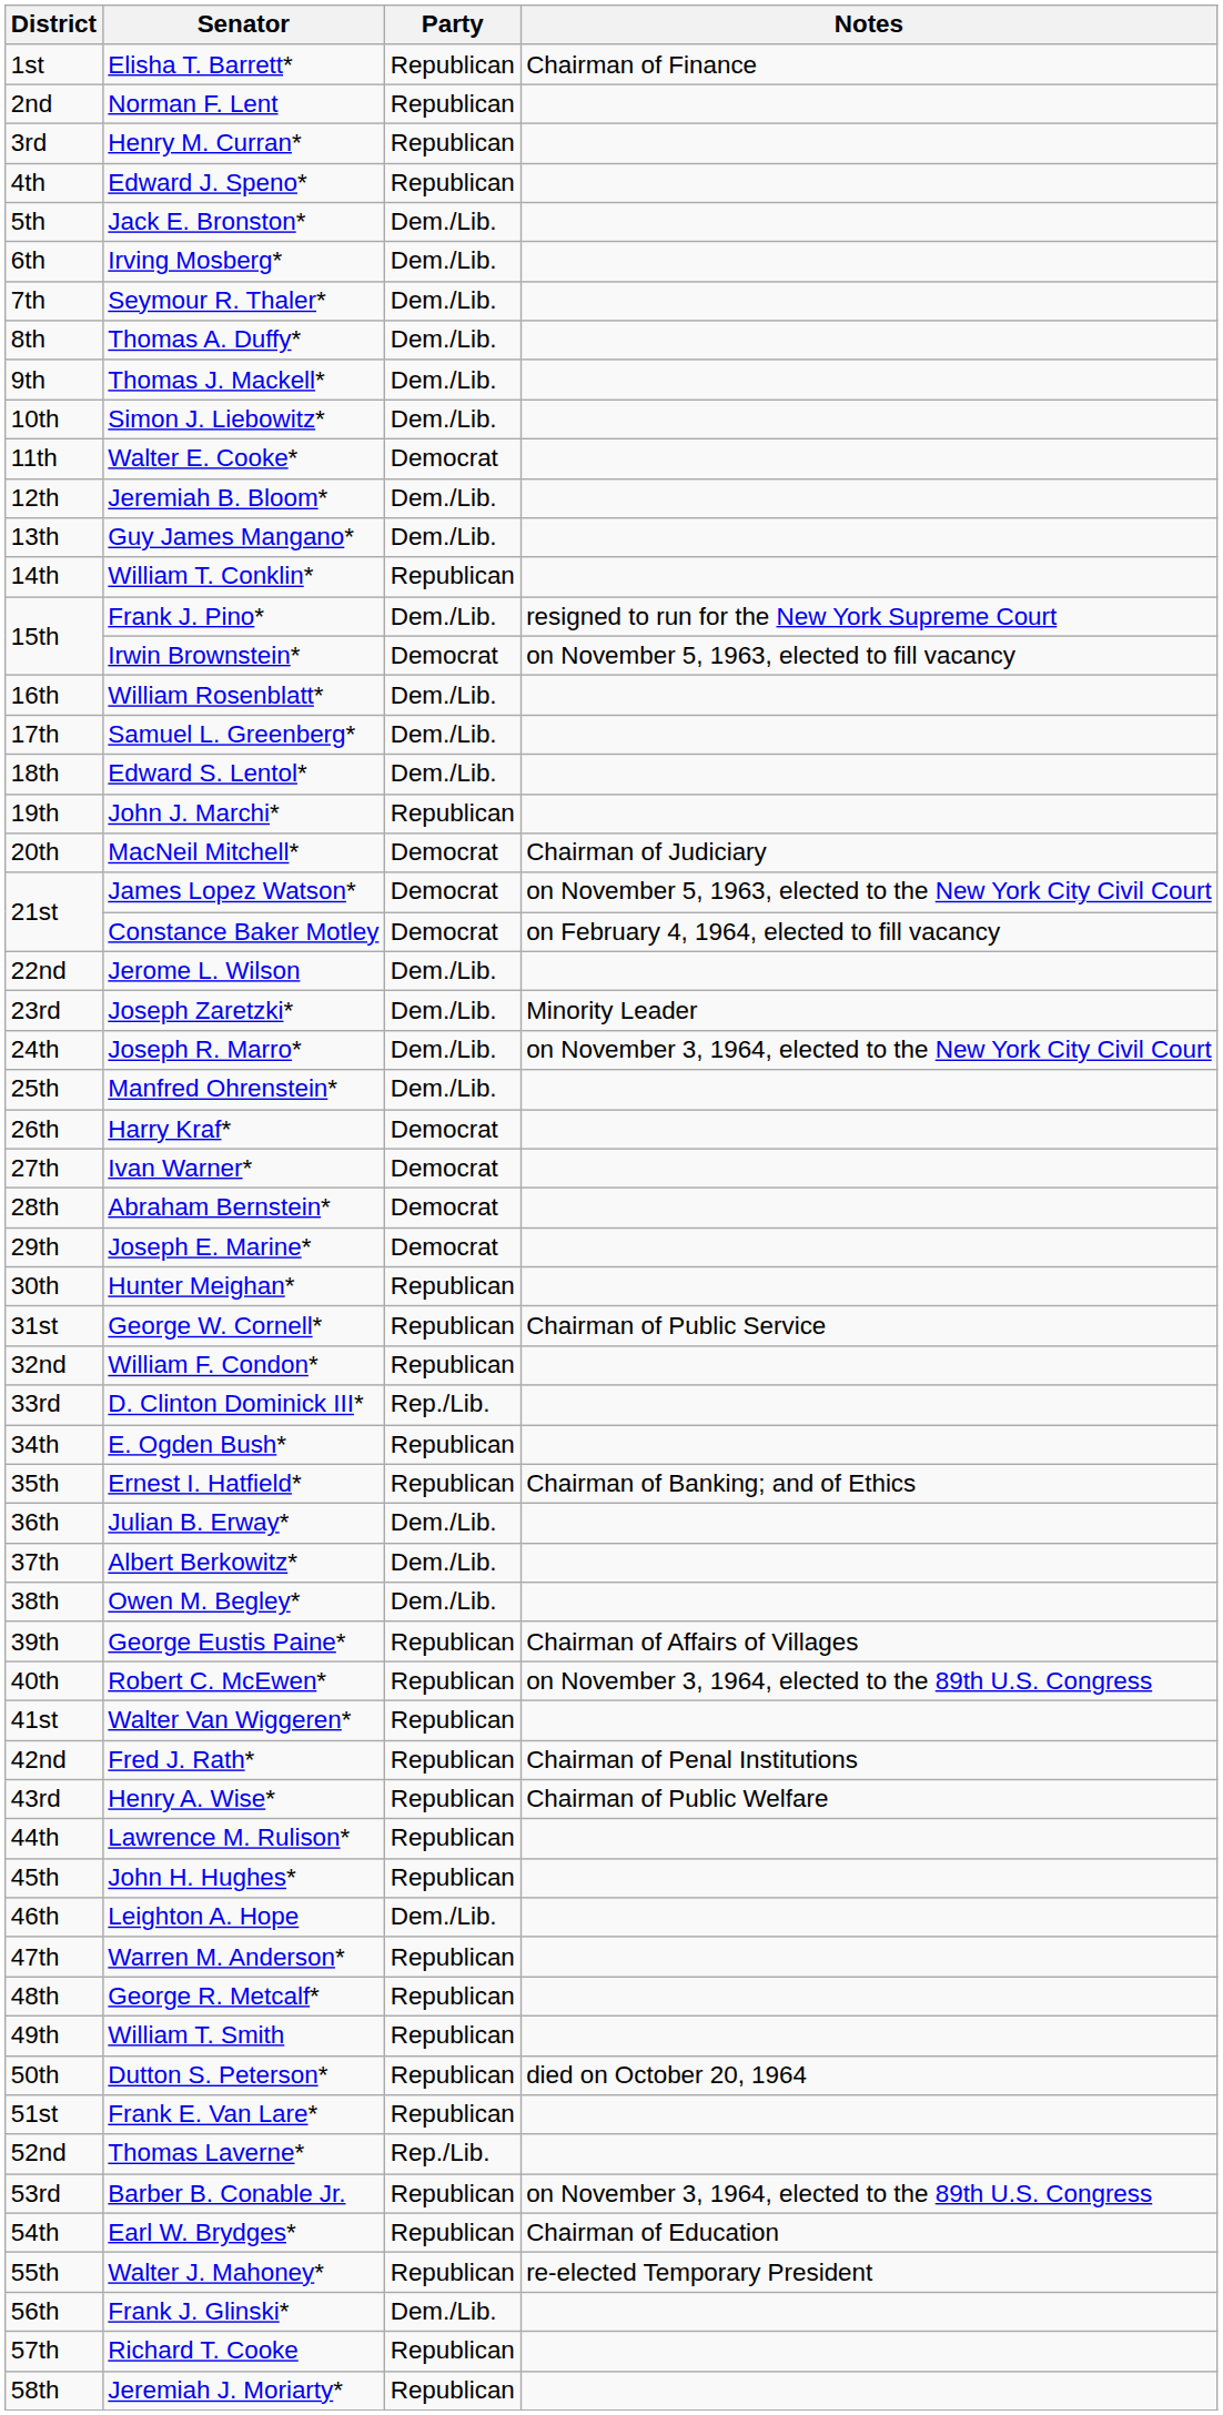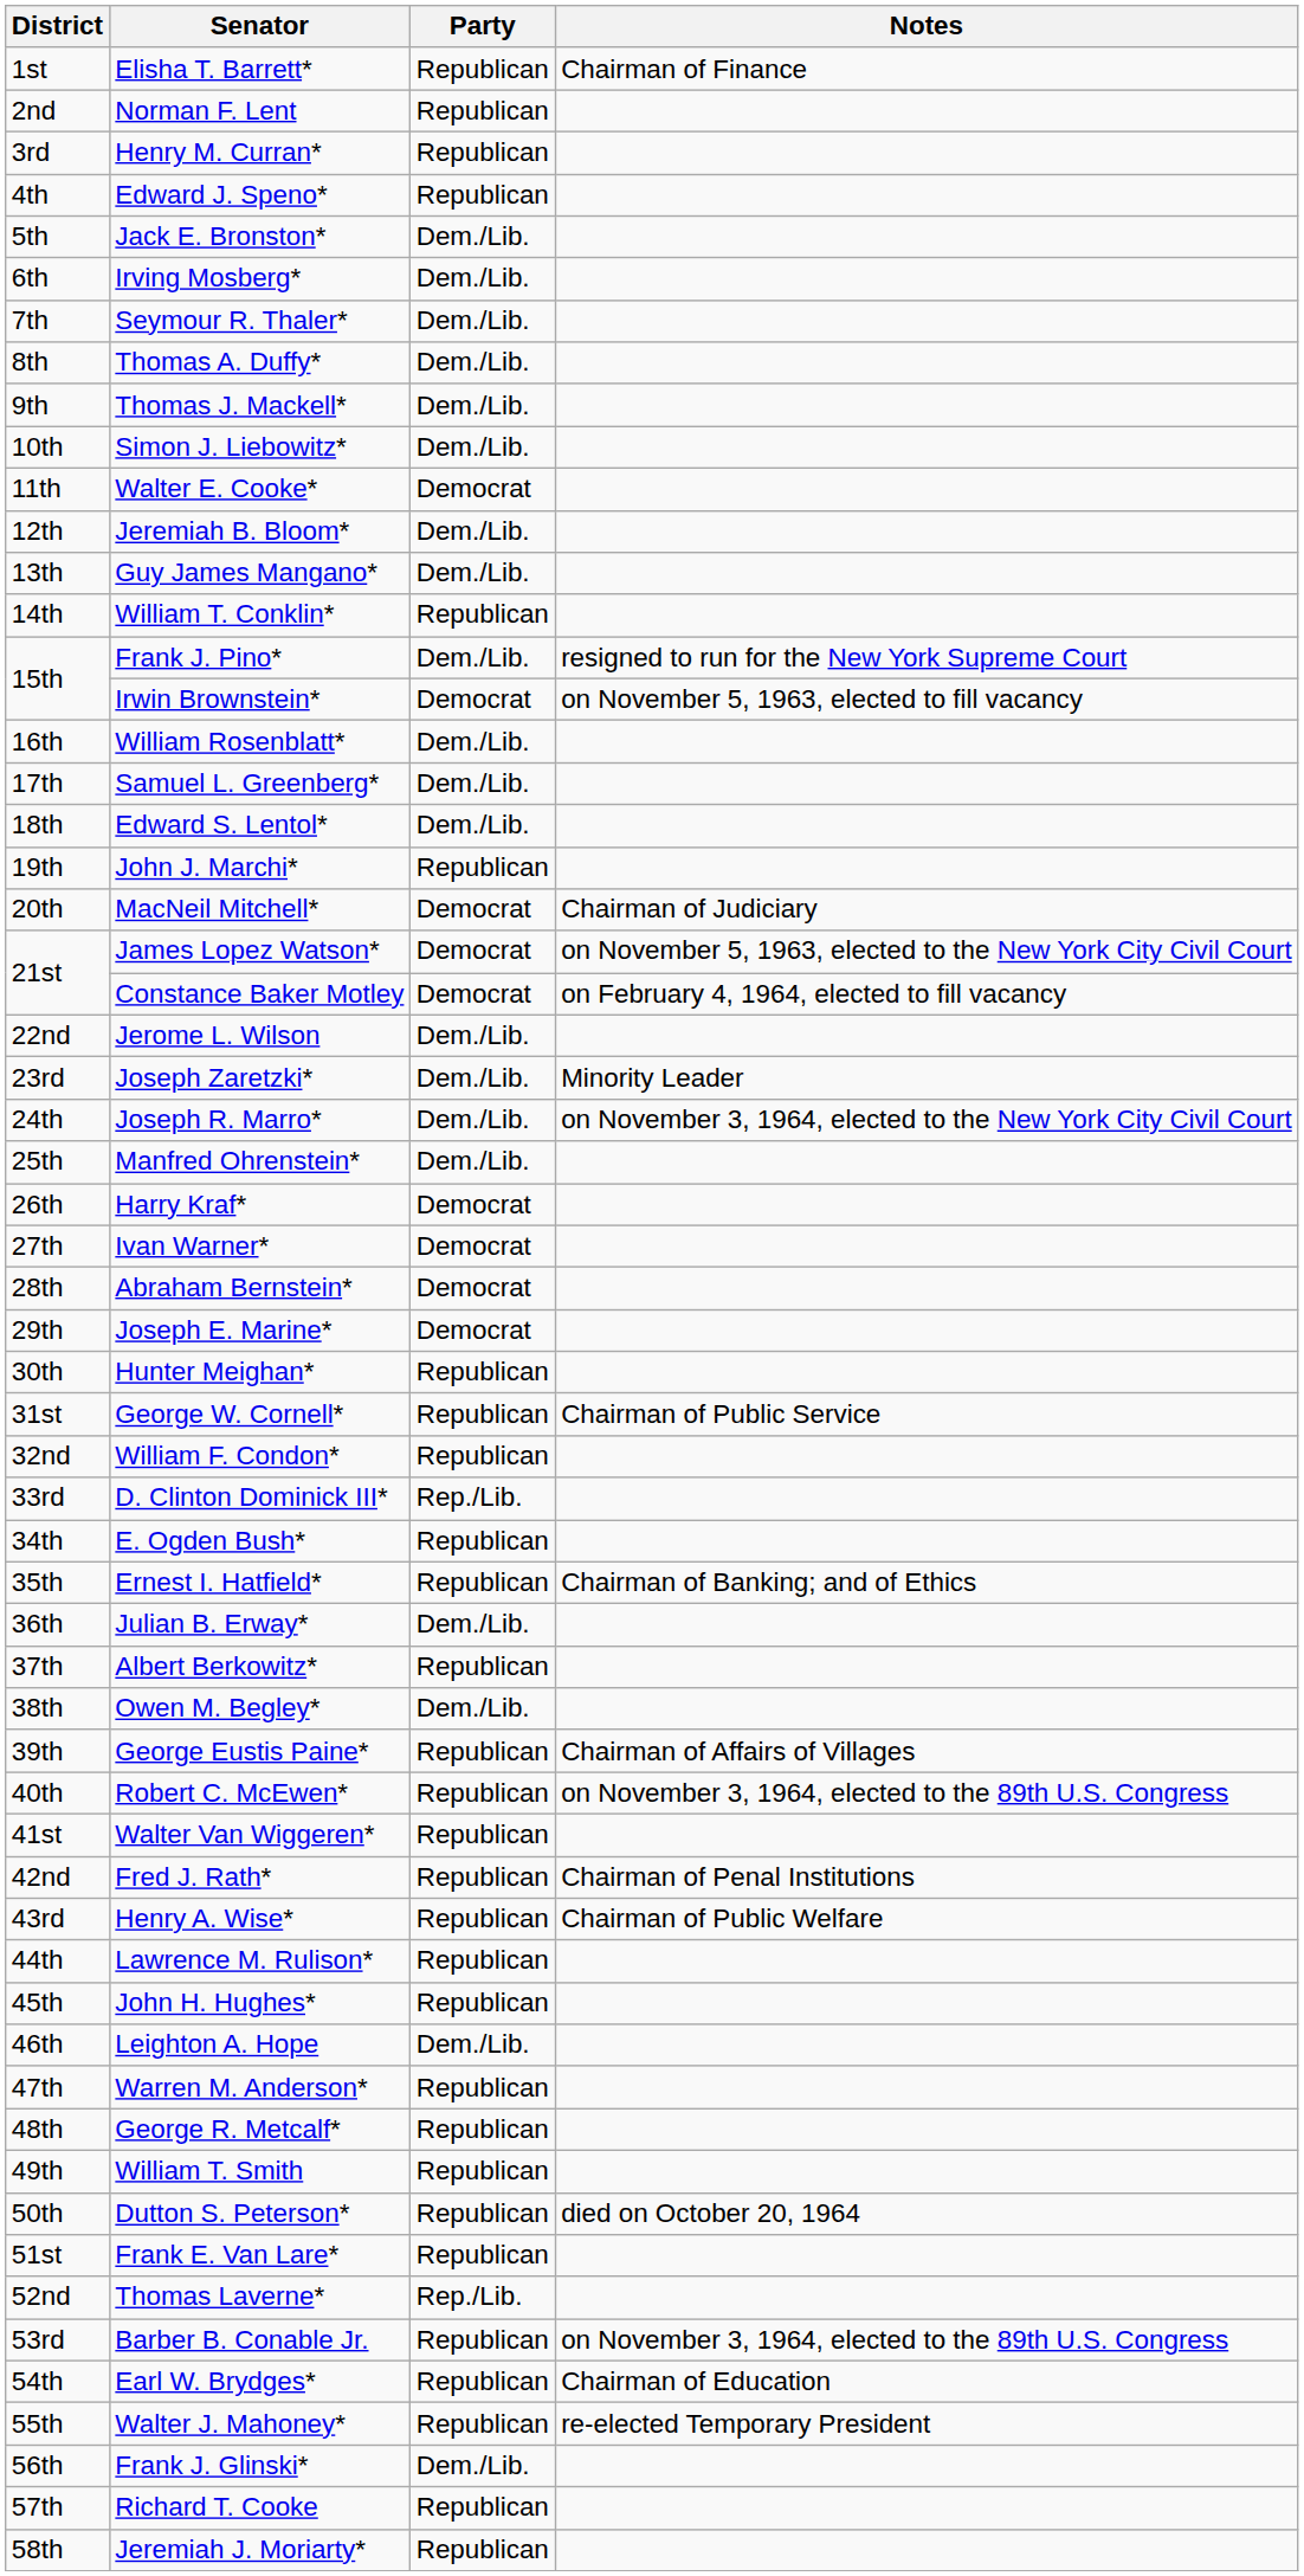Albert Berkowitz* | Party: Dem./Lib. -> Republican
